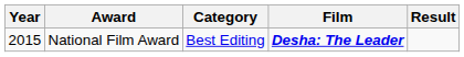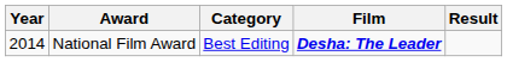National Film Award | Year: 2015 -> 2014
